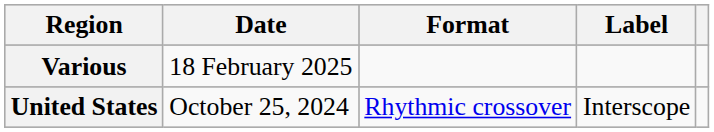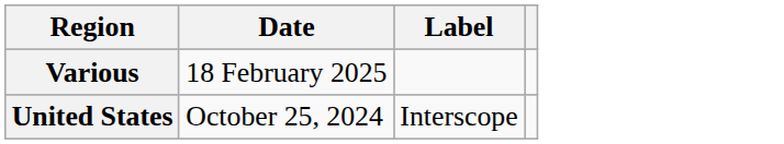- column: Format | Rhythmic crossover
